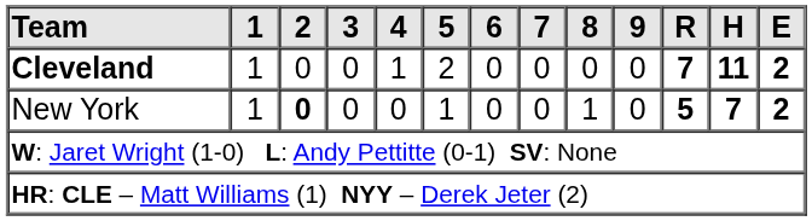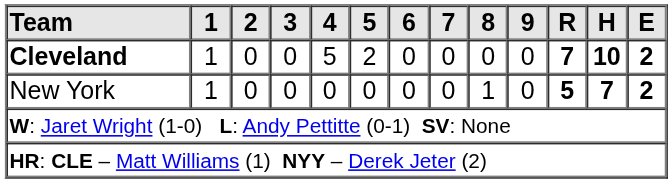Cleveland | 4: 1 -> 5
Cleveland | H: 11 -> 10
New York | 2: bold -> normal
New York | 5: 1 -> 0
